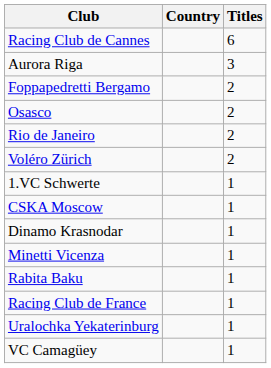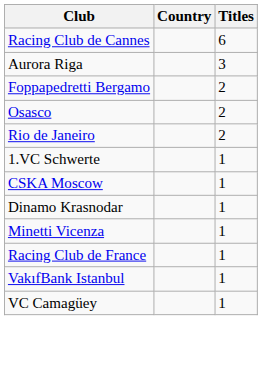- row: Voléro Zürich | 2
- row: Rabita Baku | 1
- row: Uralochka Yekaterinburg | 1
+ row: VakıfBank Istanbul | 1
